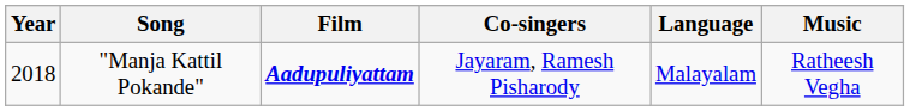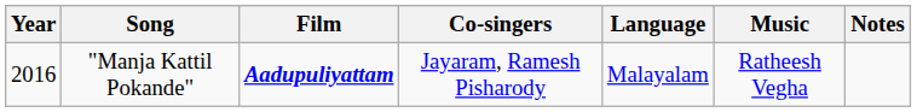+ column: Notes
"Manja Kattil Pokande" | Year: 2018 -> 2016
